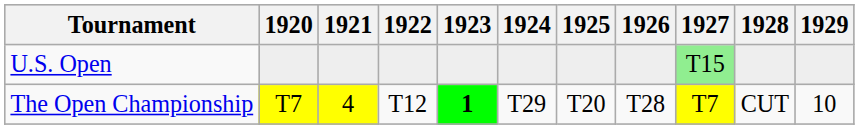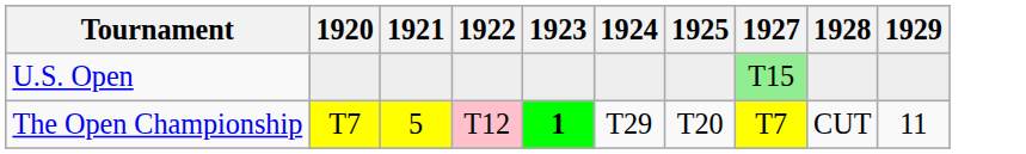- column: 1926 | T28
The Open Championship | 1921: 4 -> 5
The Open Championship | 1922: no background -> pink background
The Open Championship | 1929: 10 -> 11
